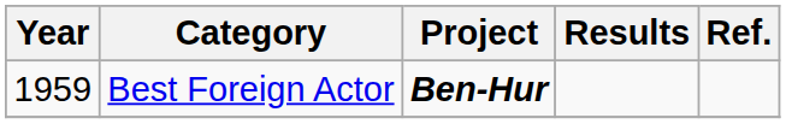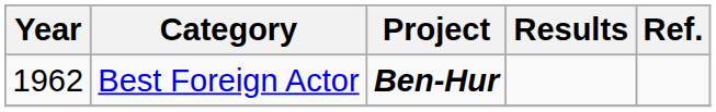Best Foreign Actor | Year: 1959 -> 1962
